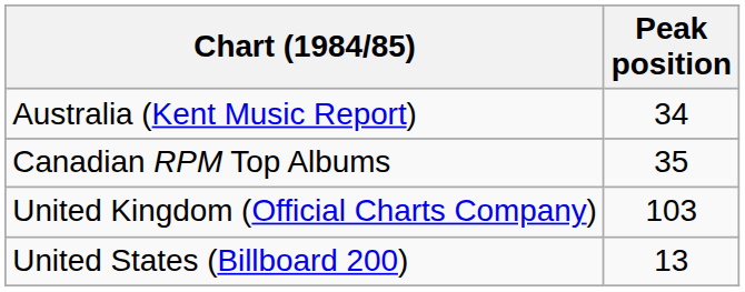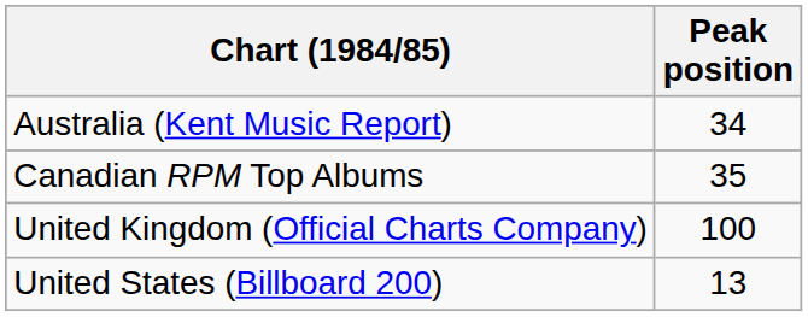United Kingdom (Official Charts Company) | Peak position: 103 -> 100
